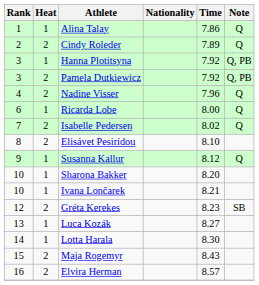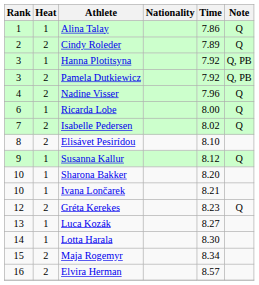Gréta Kerekes | Note: SB -> Q
Maja Rogemyr | Time: 8.43 -> 8.34
